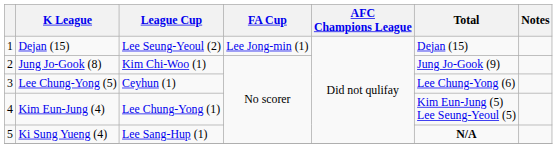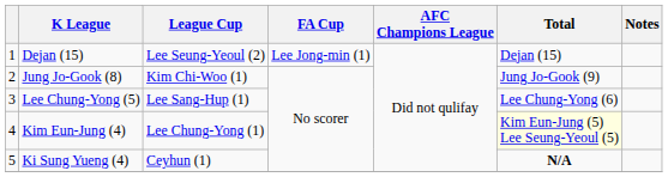Lee Chung-Yong (5) | League Cup: Ceyhun (1) -> Lee Sang-Hup (1)
Kim Eun-Jung (4) | Total: no background -> lightyellow background
Ki Sung Yueng (4) | League Cup: Lee Sang-Hup (1) -> Ceyhun (1)
